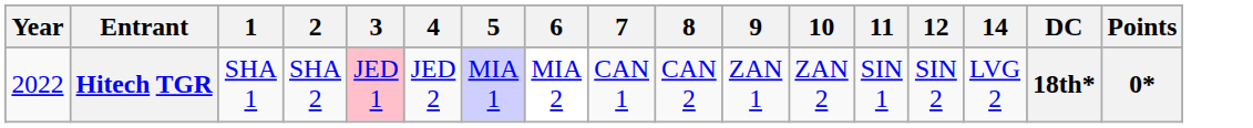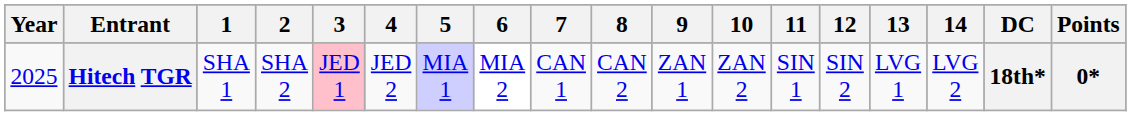+ column: 13 | LVG 1
Hitech TGR | Year: 2022 -> 2025
